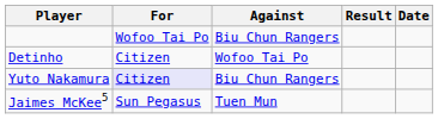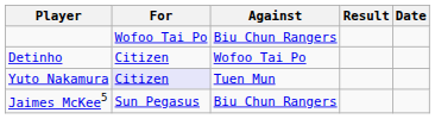Yuto Nakamura | Against: Biu Chun Rangers -> Tuen Mun
Jaimes McKee5 | Against: Tuen Mun -> Biu Chun Rangers
